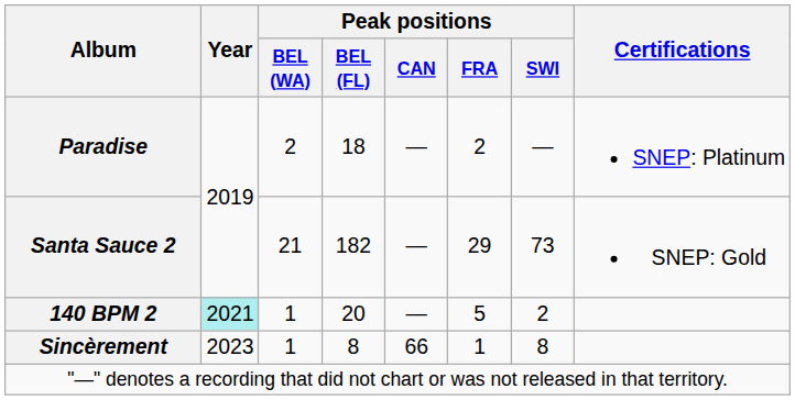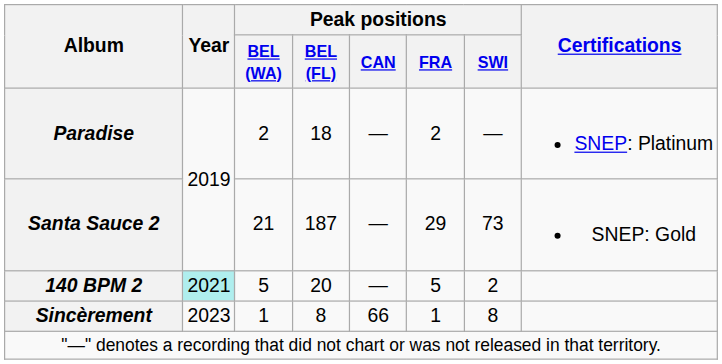Santa Sauce 2 | Peak positions / BEL (FL): 182 -> 187
140 BPM 2 | Peak positions / BEL (WA): 1 -> 5
